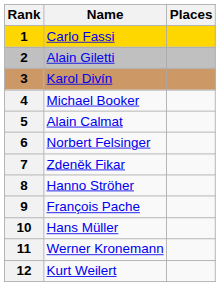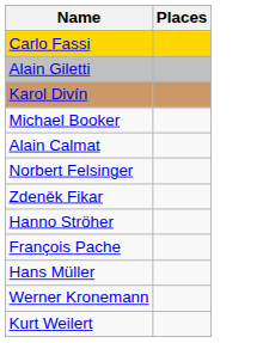- column: Rank | 1 | 2 | 3 | 4 | 5 | 6 | 7 | 8 | 9 | 10 | 11 | 12
